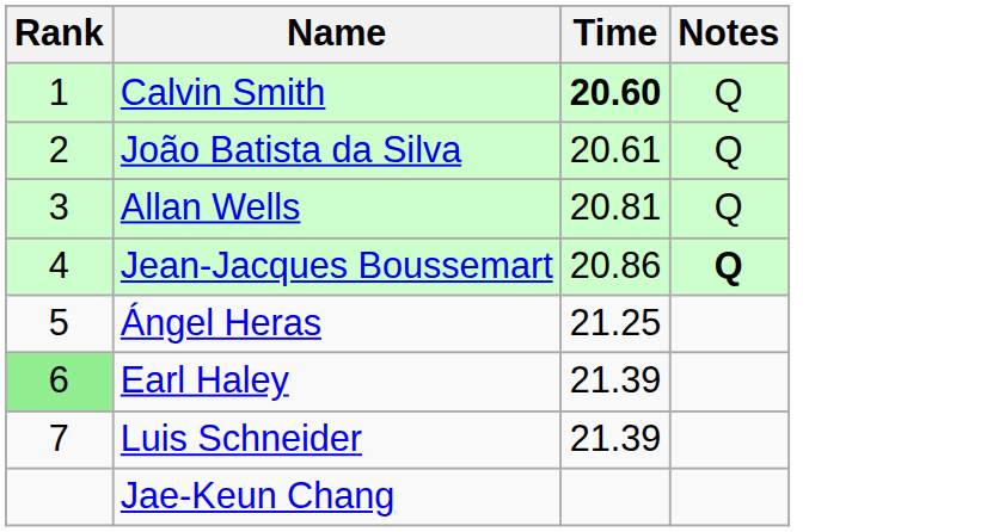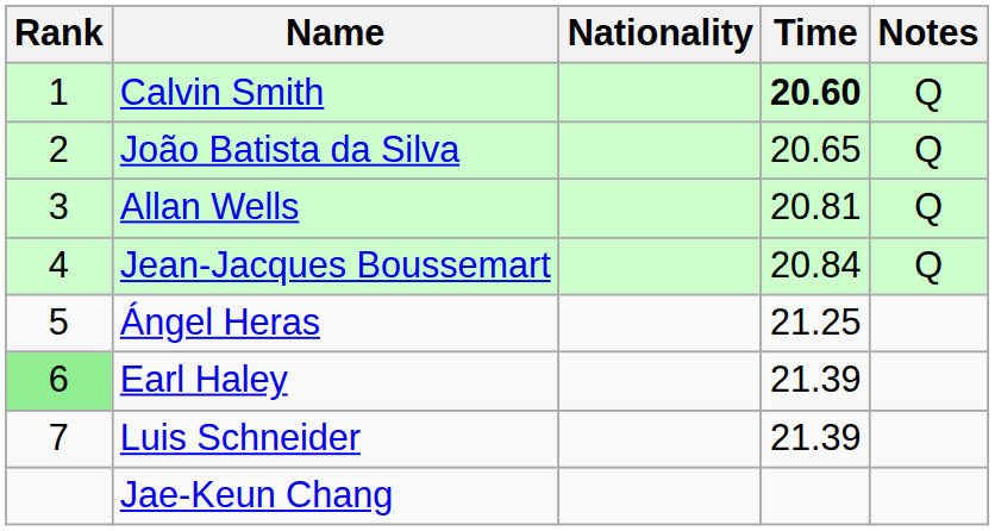+ column: Nationality
João Batista da Silva | Time: 20.61 -> 20.65
Jean-Jacques Boussemart | Time: 20.86 -> 20.84
Jean-Jacques Boussemart | Notes: bold -> normal
